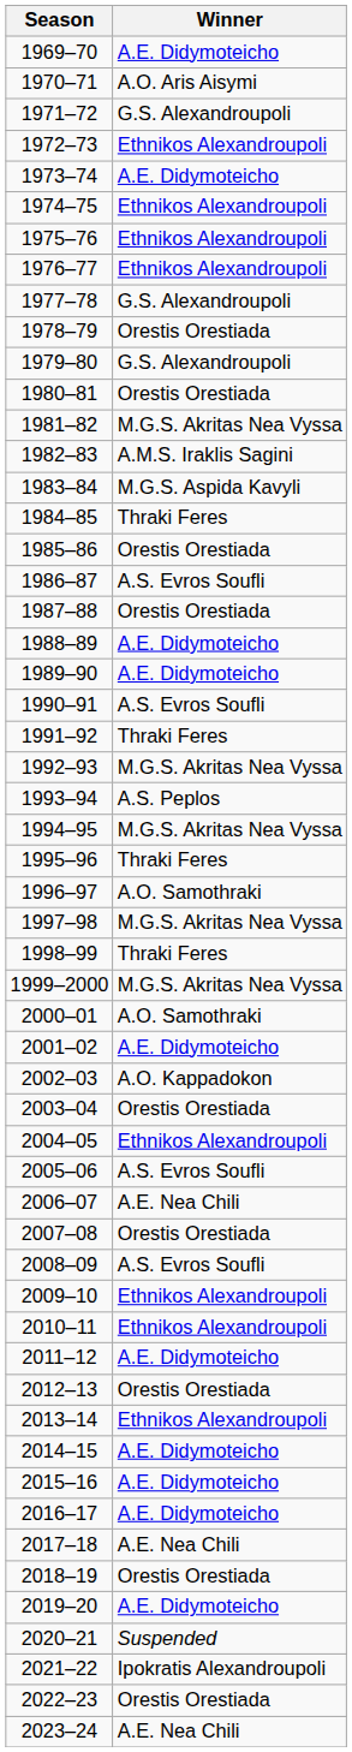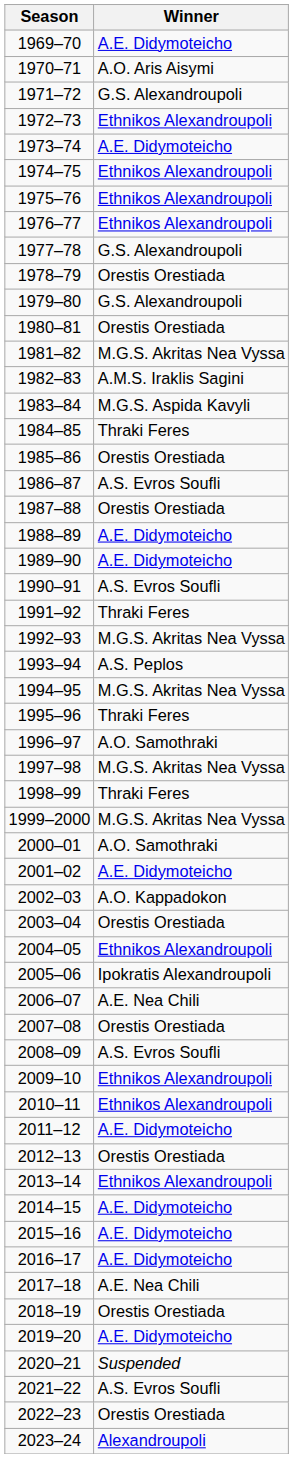2005–06 | Winner: A.S. Evros Soufli -> Ipokratis Alexandroupoli
2021–22 | Winner: Ipokratis Alexandroupoli -> A.S. Evros Soufli
2023–24 | Winner: A.E. Nea Chili -> Alexandroupoli
